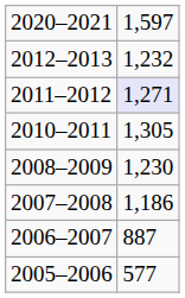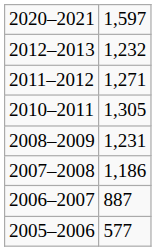2011–2012 | column 2: lavender background -> no background
2008–2009 | column 2: 1,230 -> 1,231
